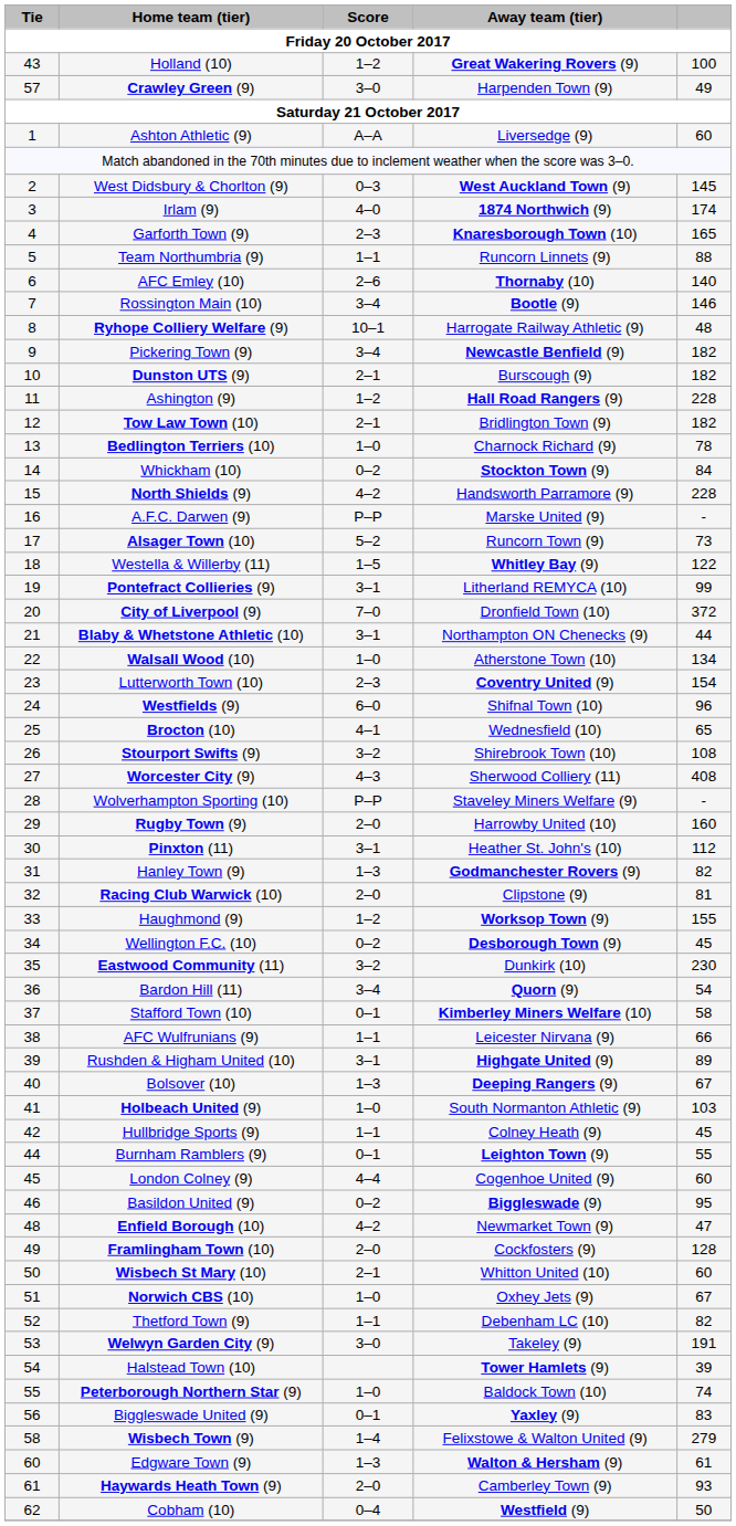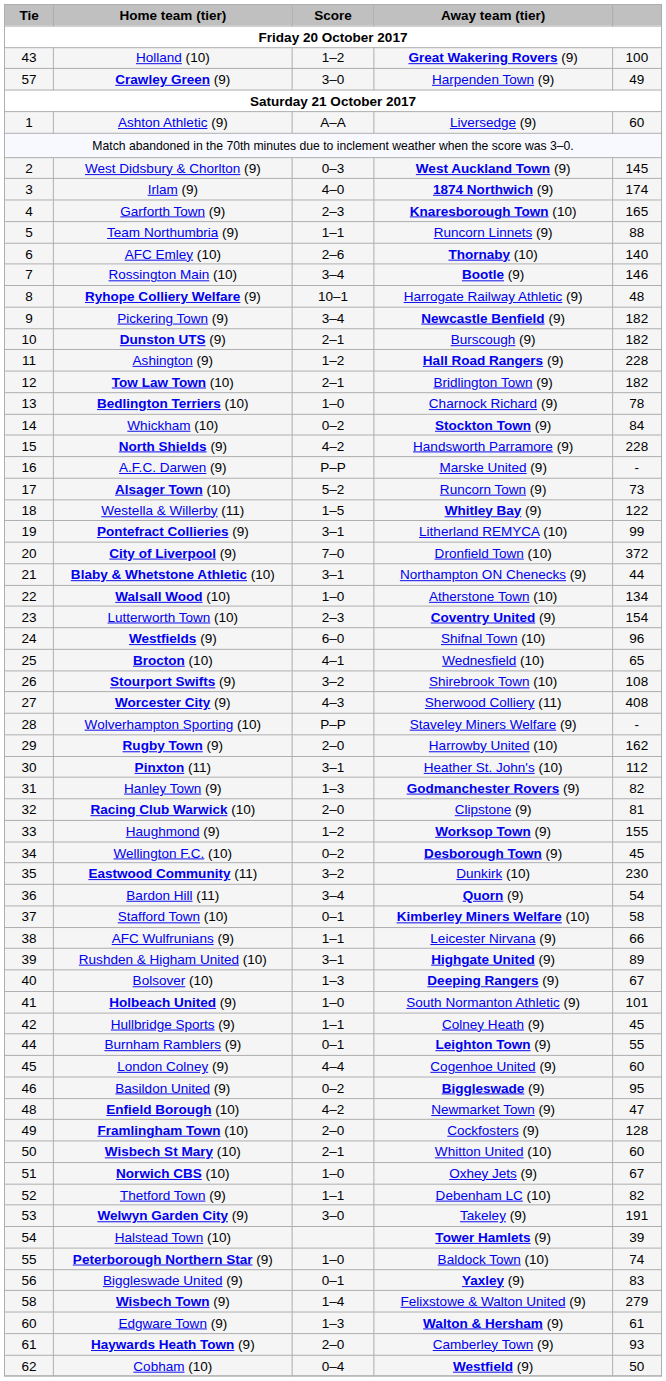Rugby Town (9) | column 5: 160 -> 162
Holbeach United (9) | column 5: 103 -> 101
